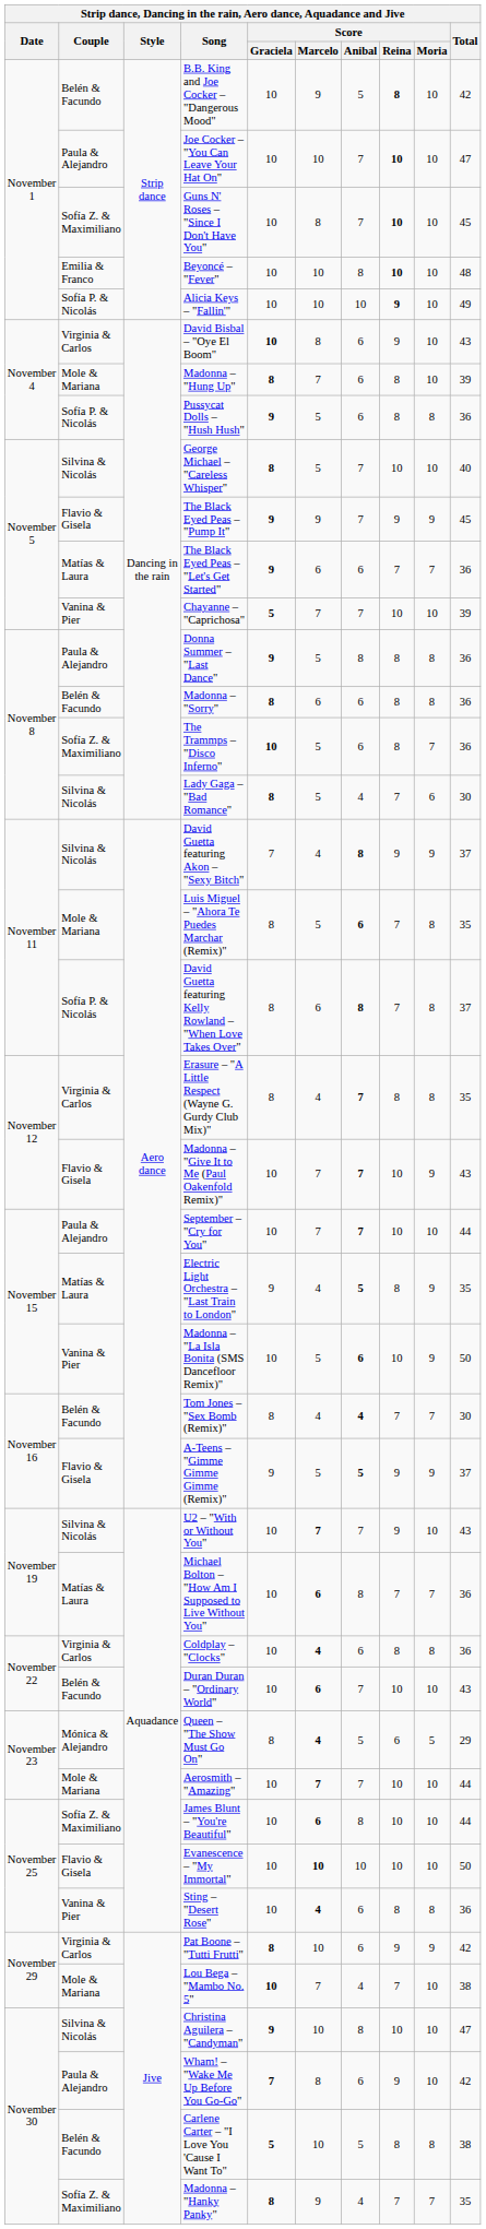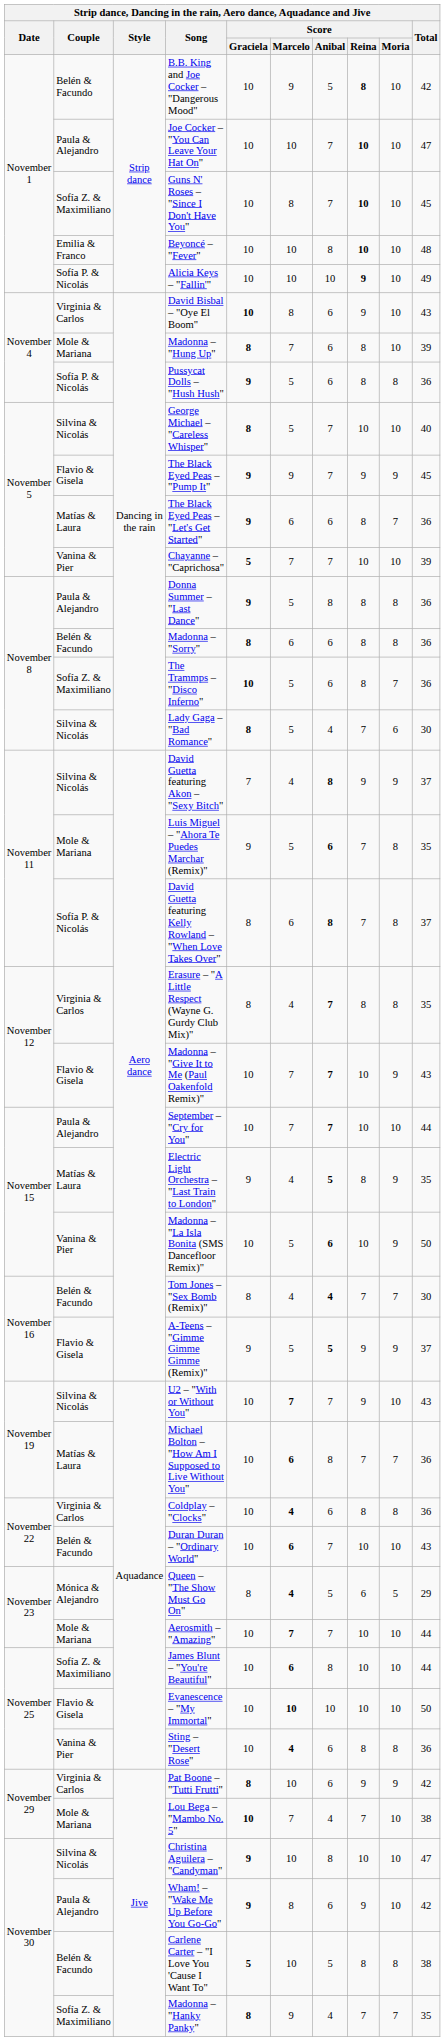The Black Eyed Peas – "Let's Get Started" | Score / Reina: 7 -> 8
Luis Miguel – "Ahora Te Puedes Marchar (Remix)" | Score / Graciela: 8 -> 9
Wham! – "Wake Me Up Before You Go-Go" | Score / Graciela: 7 -> 9
